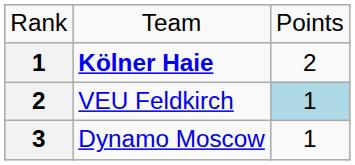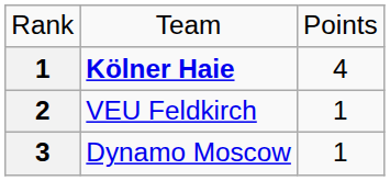Kölner Haie | column 3: 2 -> 4
VEU Feldkirch | column 3: lightblue background -> no background
